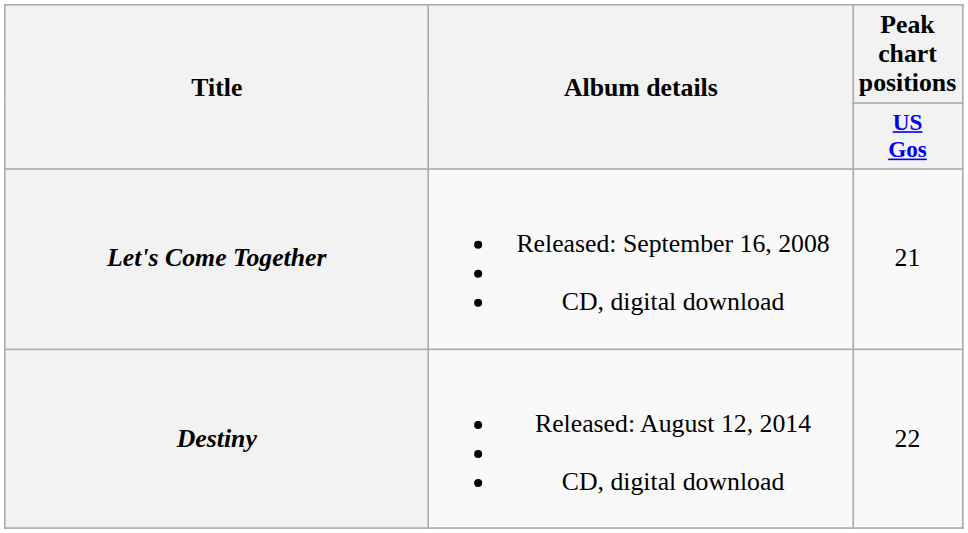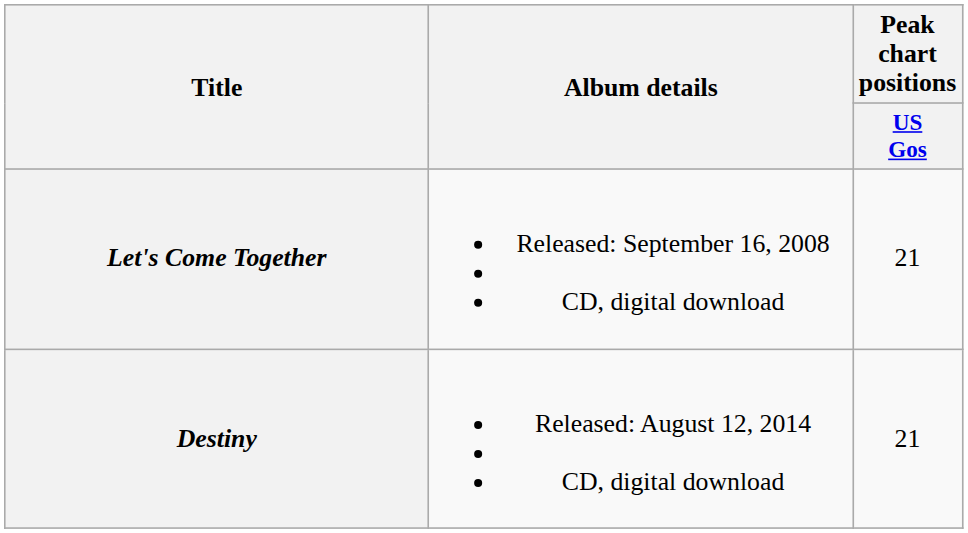Destiny | Peak chart positions / US Gos: 22 -> 21
